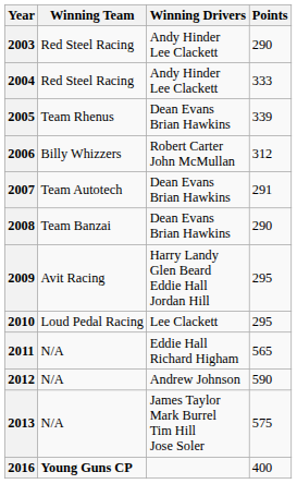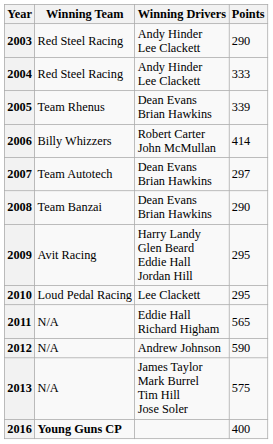2006 | Points: 312 -> 414
2007 | Points: 291 -> 297
